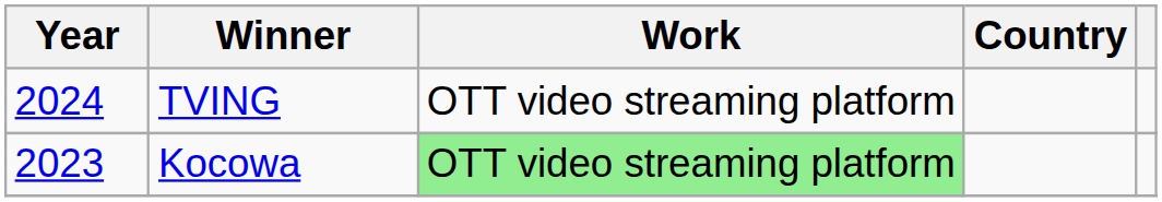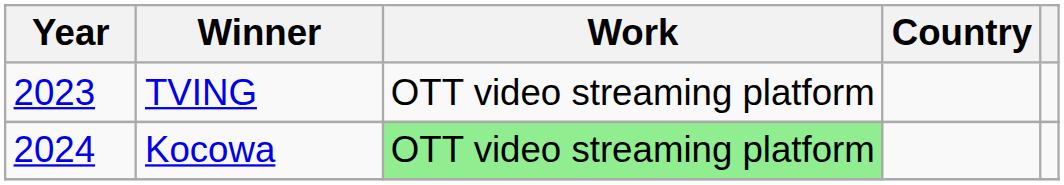TVING | Year: 2024 -> 2023
Kocowa | Year: 2023 -> 2024
